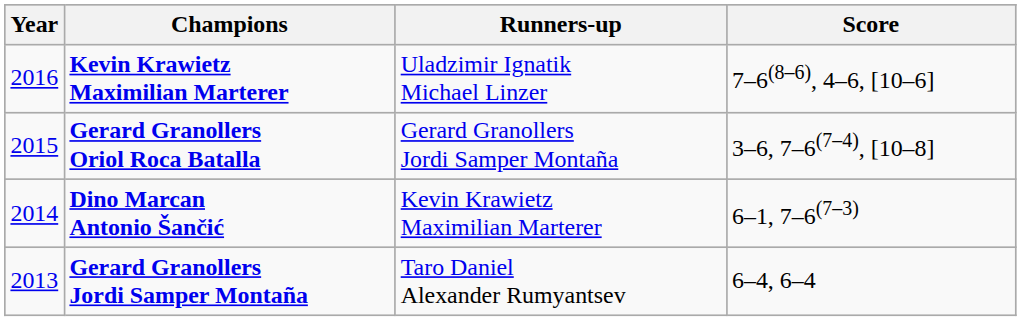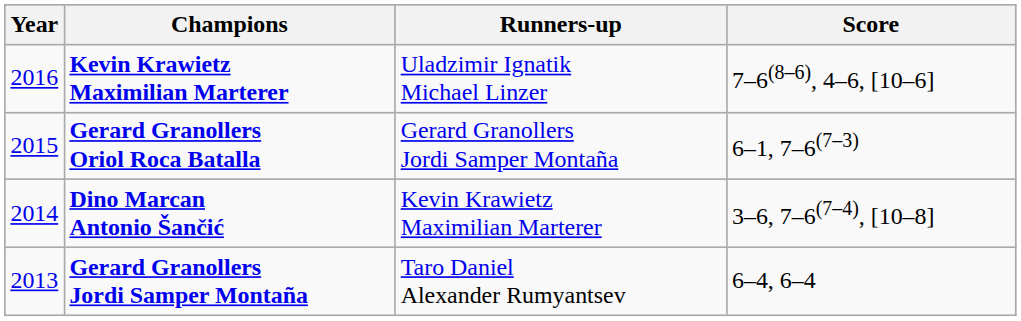Gerard Granollers Oriol Roca Batalla | Score: 3–6, 7–6(7–4), [10–8] -> 6–1, 7–6(7–3)
Dino Marcan Antonio Šančić | Score: 6–1, 7–6(7–3) -> 3–6, 7–6(7–4), [10–8]
